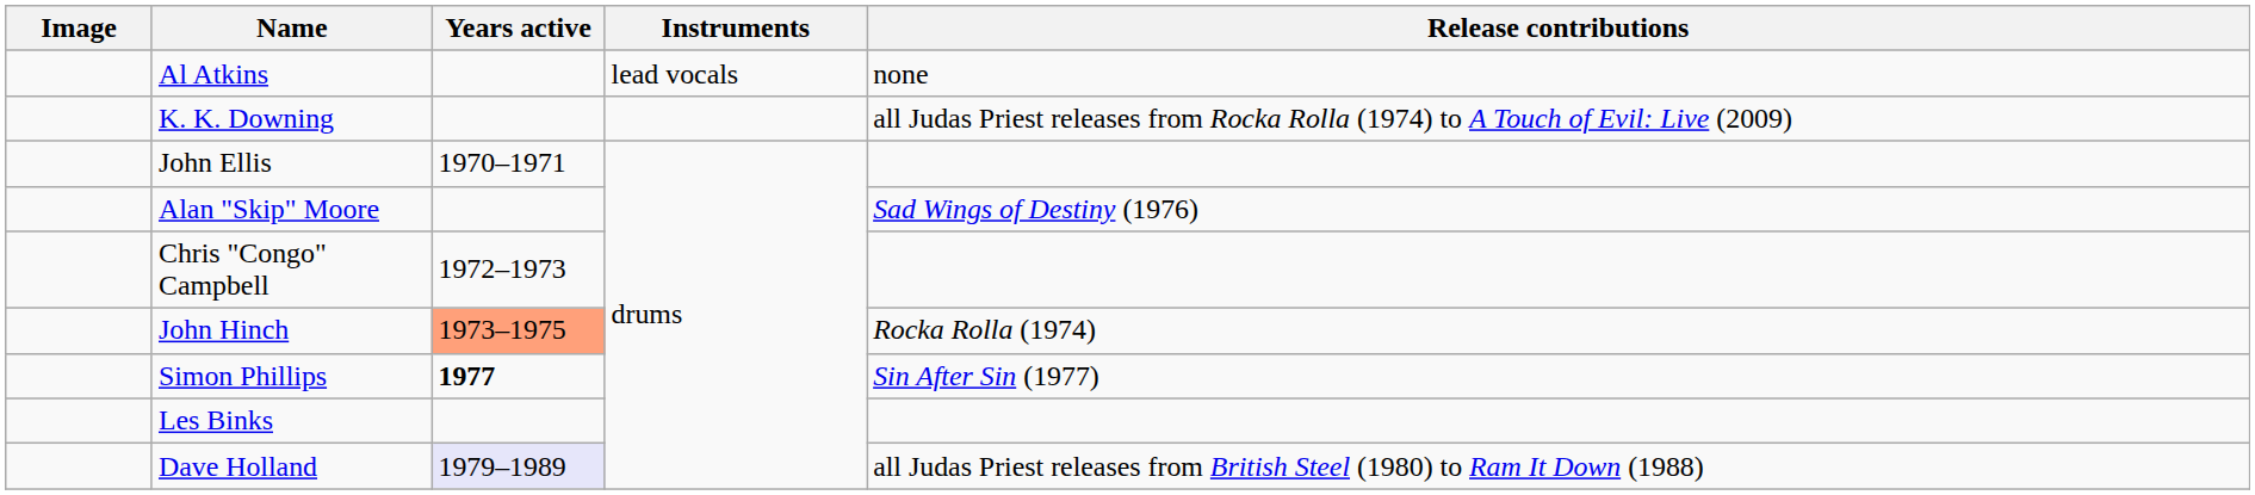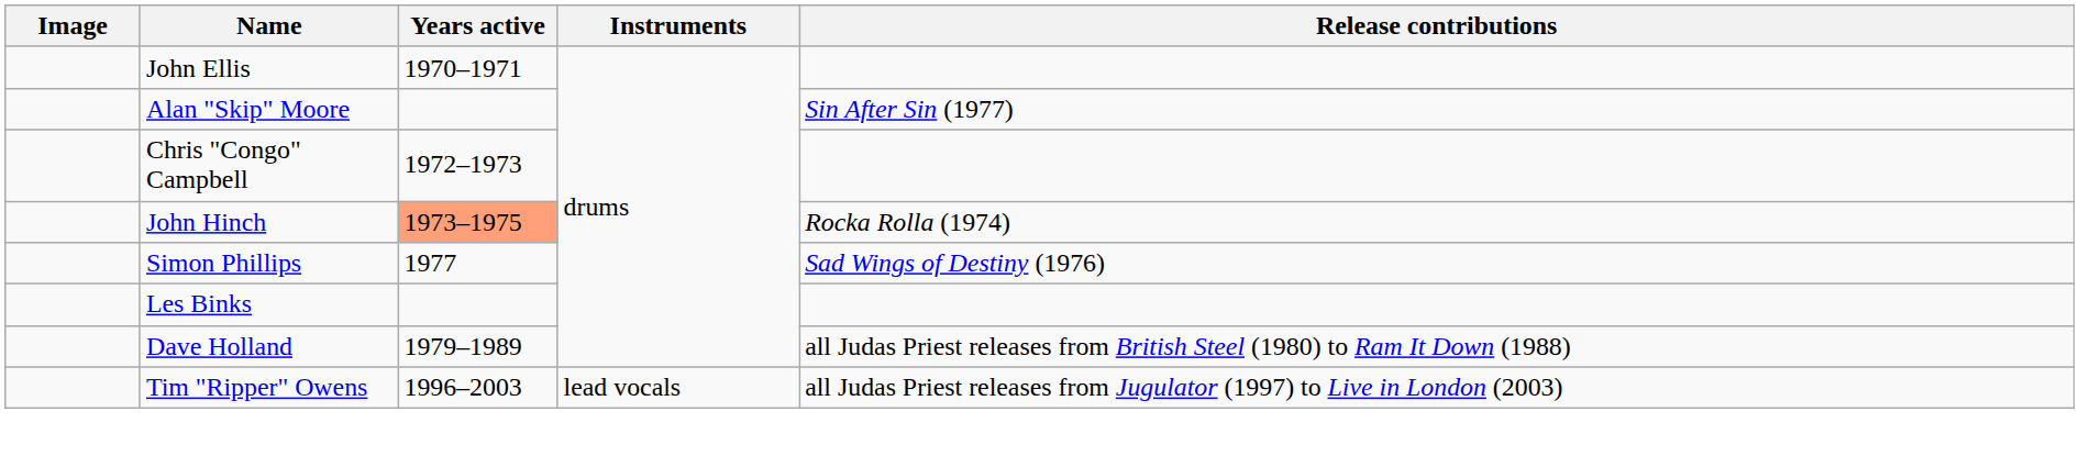- row: Al Atkins | lead vocals | none
- row: K. K. Downing | all Judas Priest releases from Rocka Rolla (1974) to A Touch of Evil: Live (2009)
Alan "Skip" Moore | Release contributions: Sad Wings of Destiny (1976) -> Sin After Sin (1977)
Simon Phillips | Years active: bold -> normal
Simon Phillips | Release contributions: Sin After Sin (1977) -> Sad Wings of Destiny (1976)
Dave Holland | Years active: lavender background -> no background
+ row: Tim "Ripper" Owens | 1996–2003 | lead vocals | all Judas Priest releases from Jugulator (1997) to Live in London (2003)
